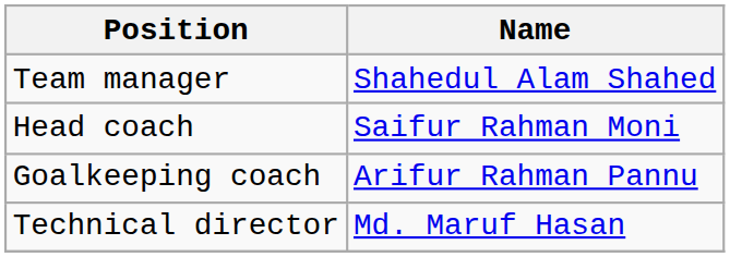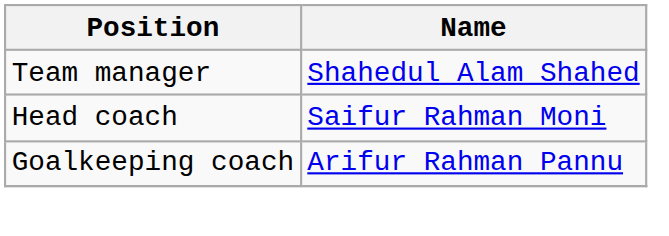- row: Technical director | Md. Maruf Hasan
